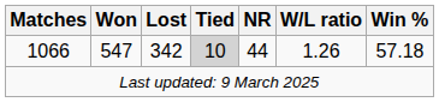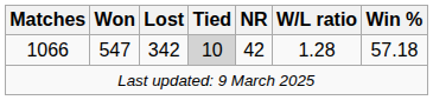1066 | NR: 44 -> 42
1066 | W/L ratio: 1.26 -> 1.28
